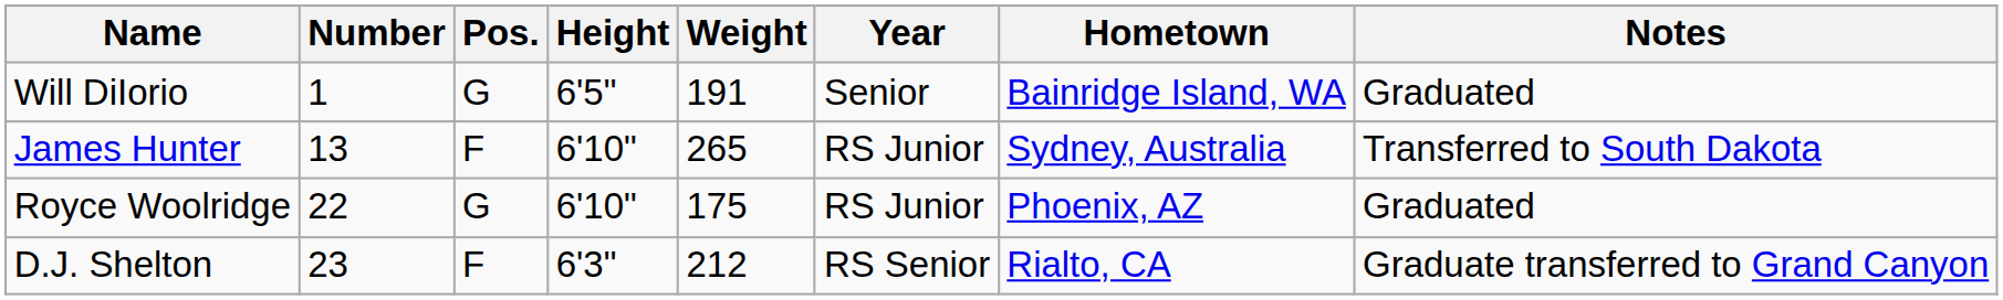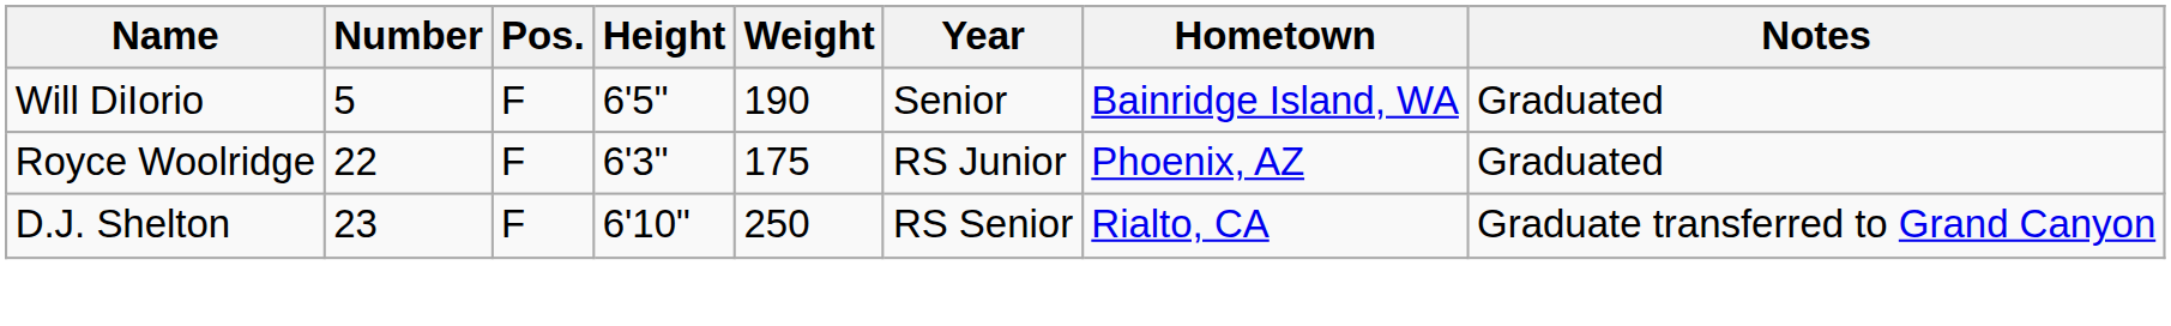Will DiIorio | Number: 1 -> 5
Will DiIorio | Pos.: G -> F
Will DiIorio | Weight: 191 -> 190
- row: James Hunter | 13 | F | 6'10" | 265 | RS Junior | Sydney, Australia | Transferred to South Dakota
Royce Woolridge | Pos.: G -> F
Royce Woolridge | Height: 6'10" -> 6'3"
D.J. Shelton | Height: 6'3" -> 6'10"
D.J. Shelton | Weight: 212 -> 250
